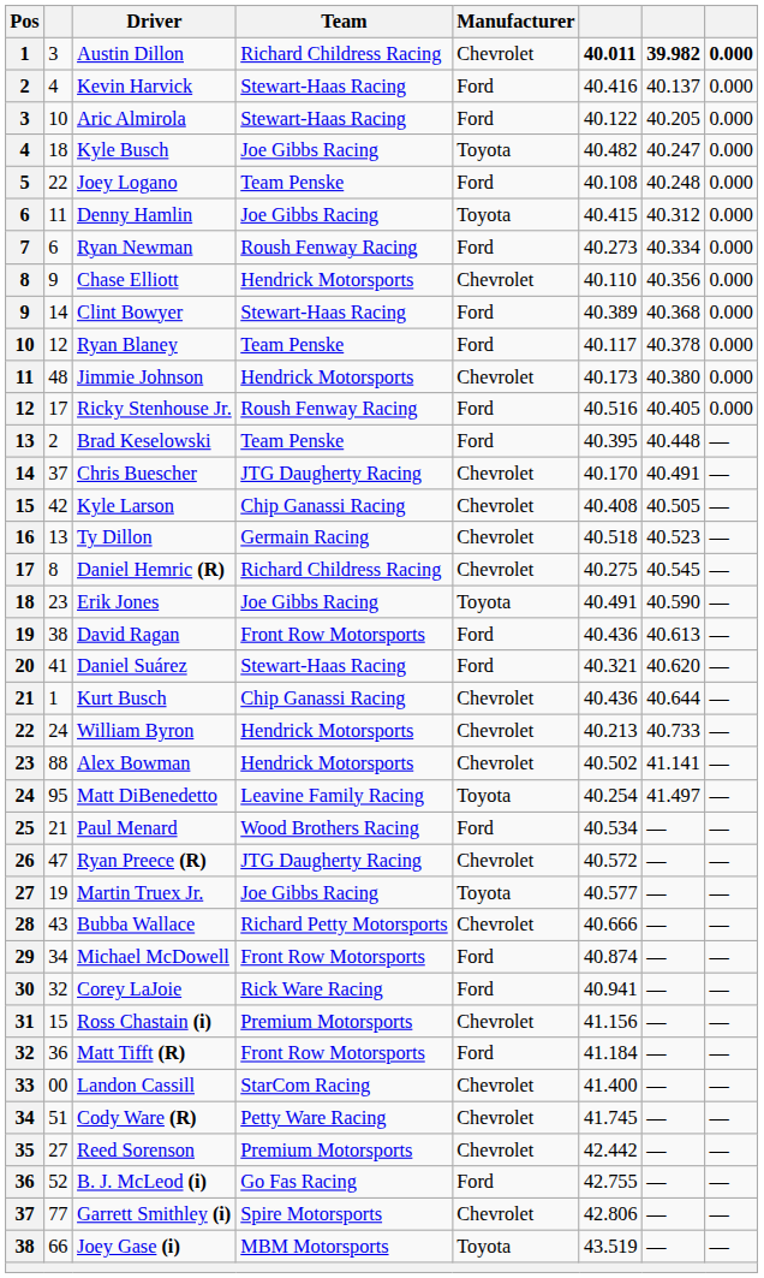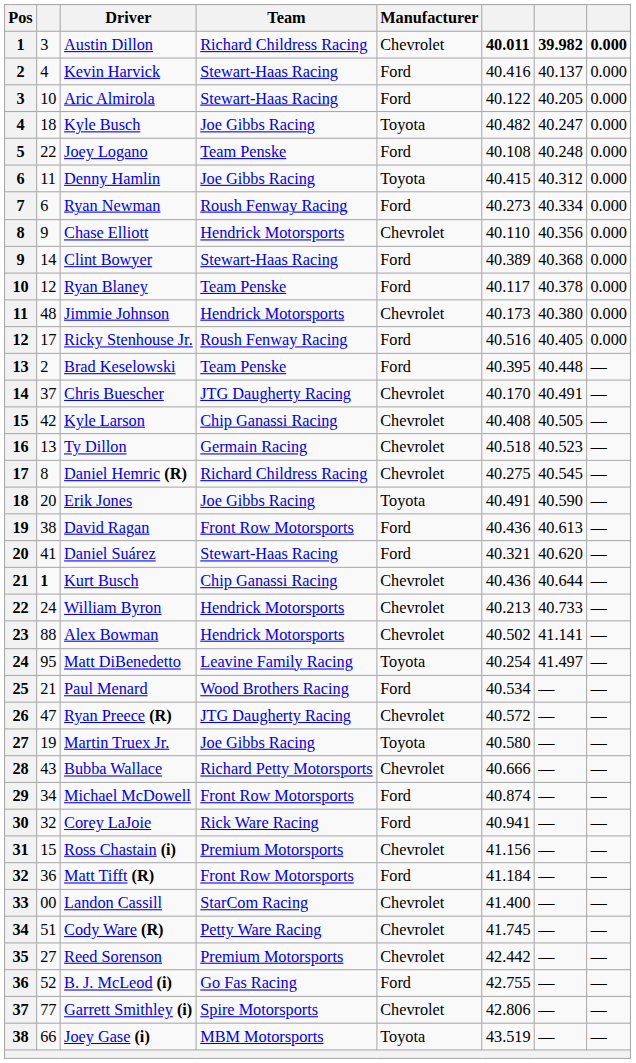Erik Jones | column 2: 23 -> 20
Kurt Busch | column 2: normal -> bold
Martin Truex Jr. | column 6: 40.577 -> 40.580
